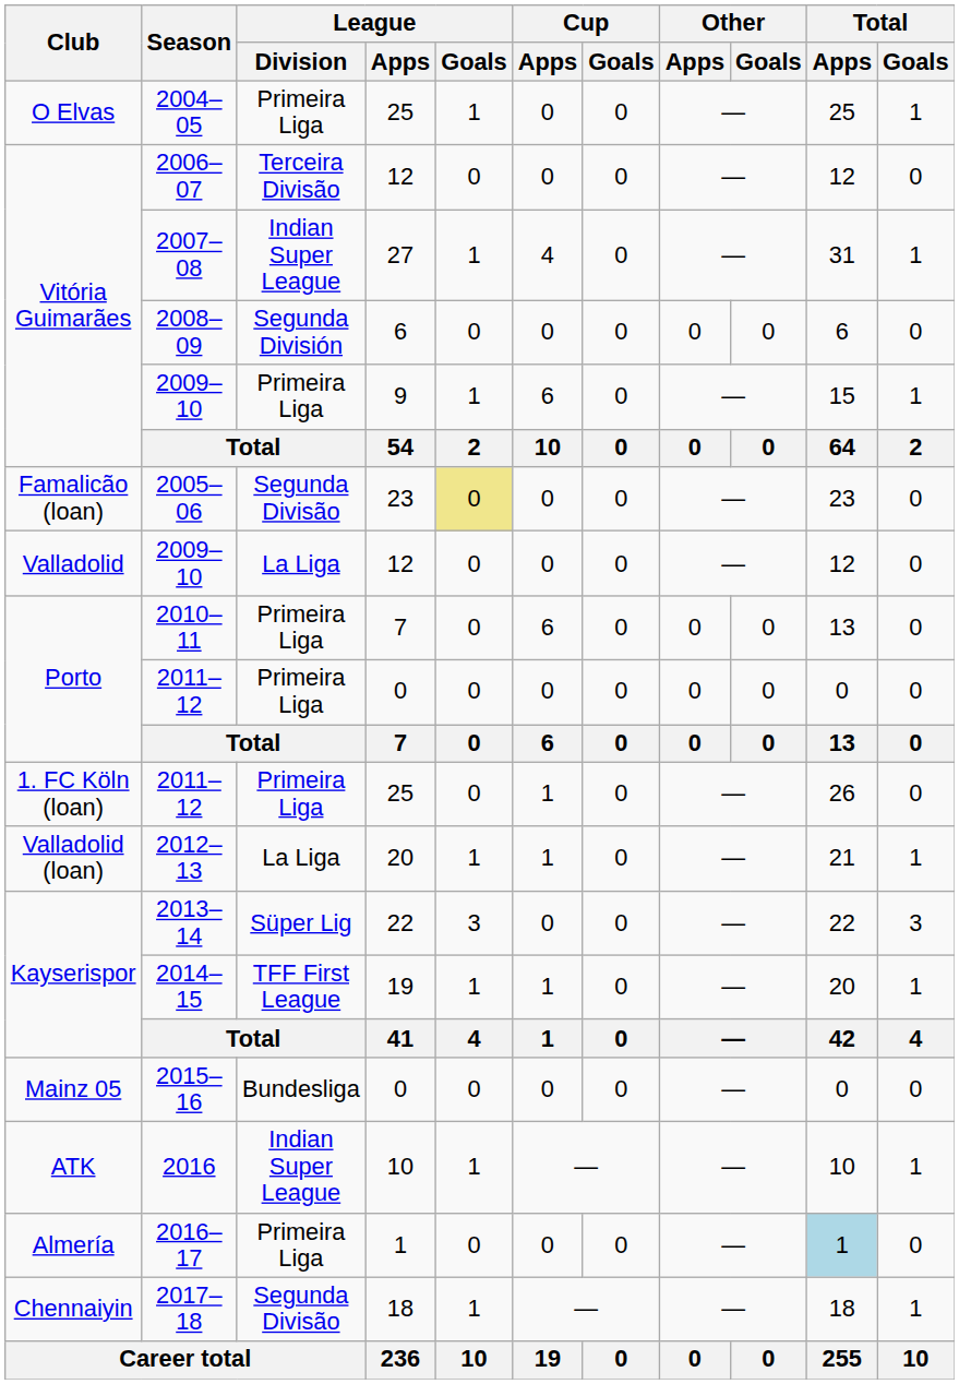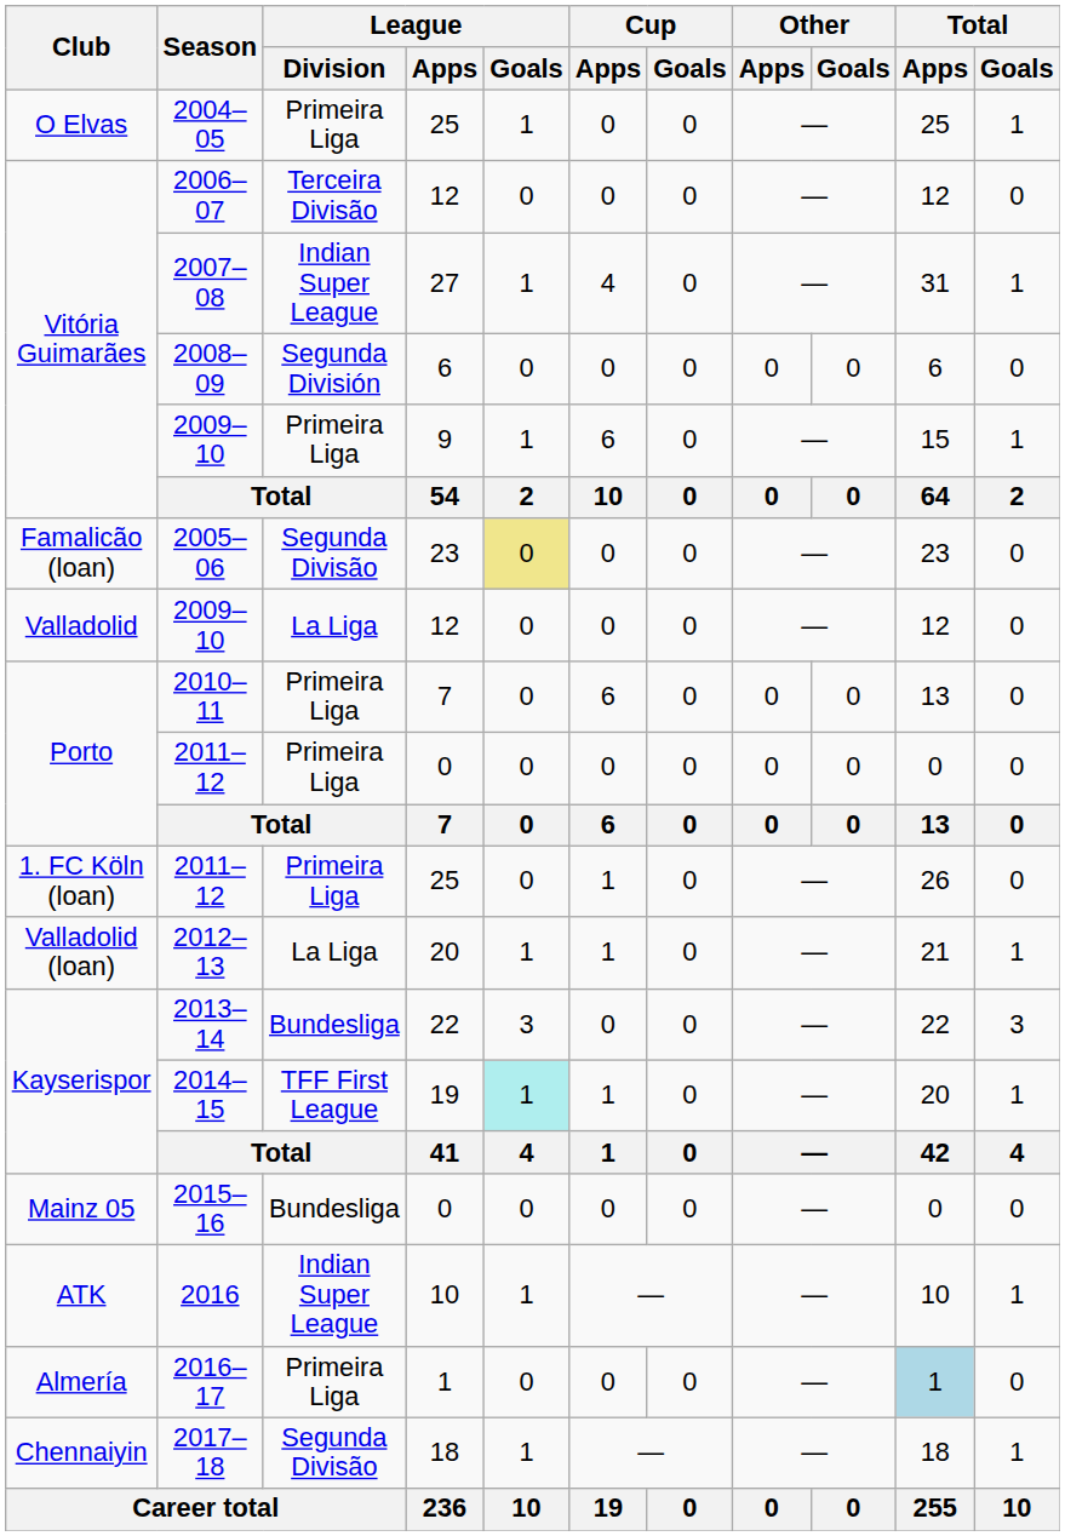2013–14 | League / Division: Süper Lig -> Bundesliga
2014–15 | League / Goals: no background -> paleturquoise background
